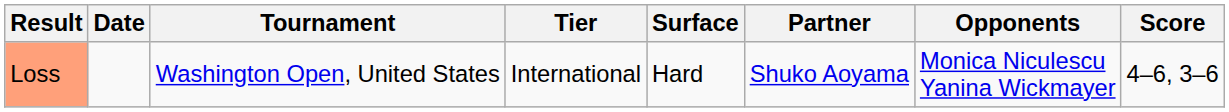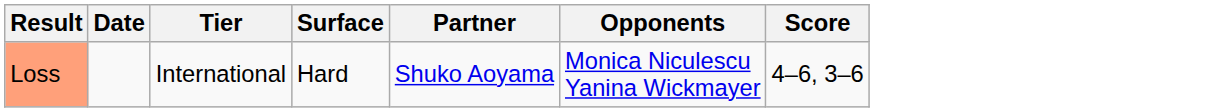- column: Tournament | Washington Open, United States
